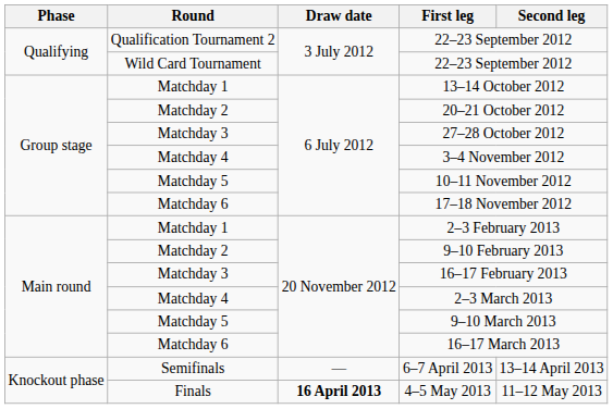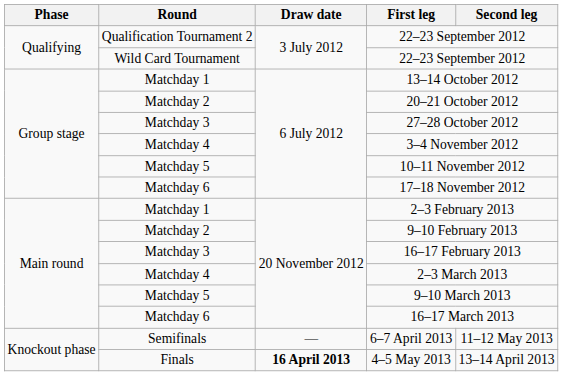6–7 April 2013 | Second leg: 13–14 April 2013 -> 11–12 May 2013
4–5 May 2013 | Second leg: 11–12 May 2013 -> 13–14 April 2013
